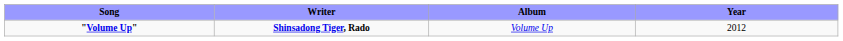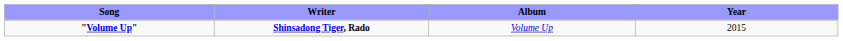"Volume Up" | Year: 2012 -> 2015
